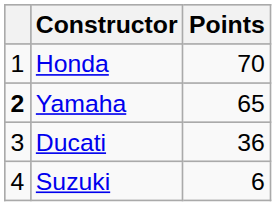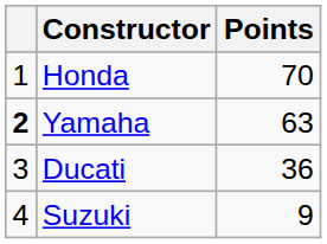Yamaha | Points: 65 -> 63
Suzuki | Points: 6 -> 9
